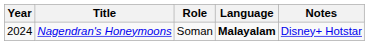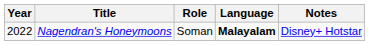Nagendran's Honeymoons | Year: 2024 -> 2022
